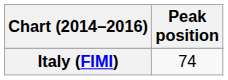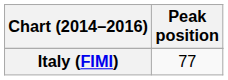Italy (FIMI) | Peak position: 74 -> 77
